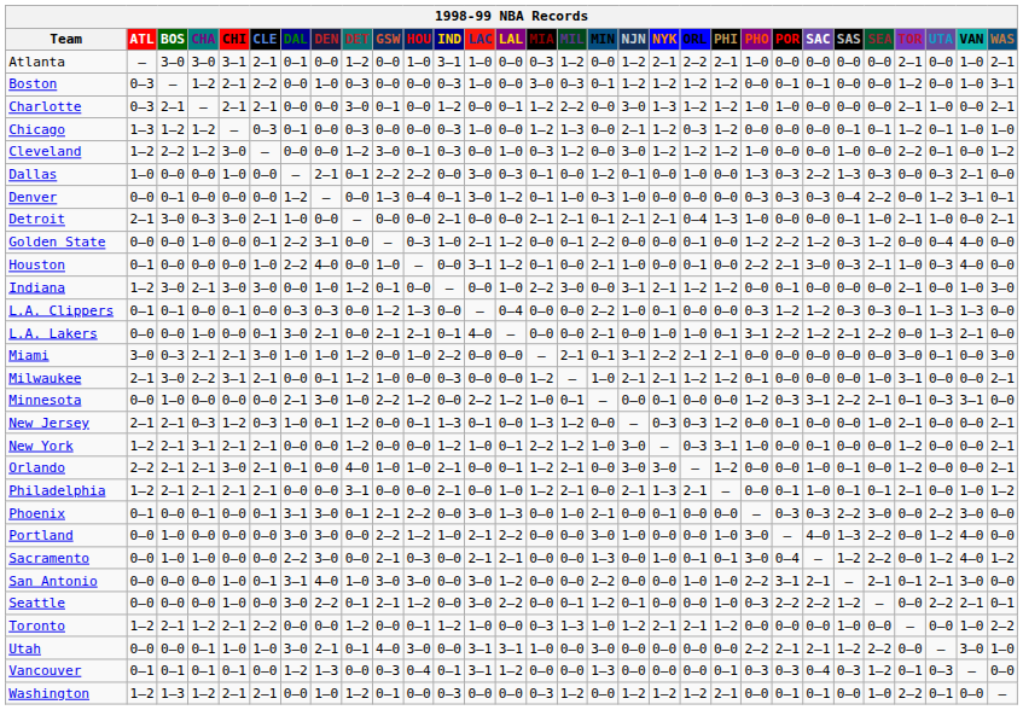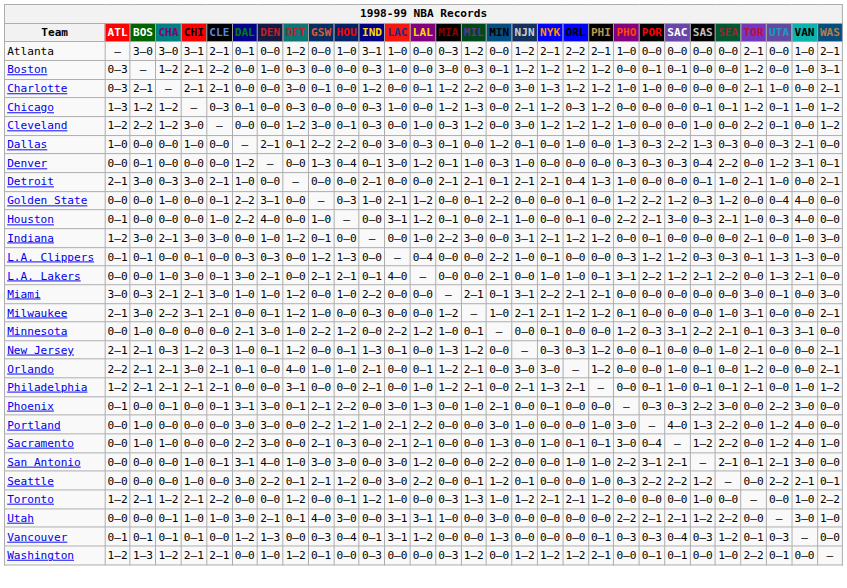Chicago | WAS: 1–0 -> 1–2
L.A. Lakers | CHI: 0–0 -> 3–0
- row: New York | 1–2 | 2–1 | 3–1 | 2–1 | 2–1 | 0–0 | 0–0 | 1–2 | 0–0 | 0–0 | 1–2 | 1–0 | 0–1 | 2–2 | 1–2 | 1–0 | 3–0 | – | 0–3 | 3–1 | 1–0 | 0–0 | 0–1 | 0–0 | 0–0 | 1–2 | 0–0 | 0–0 | 2–1
Sacramento | WAS: 1–2 -> 1–0
